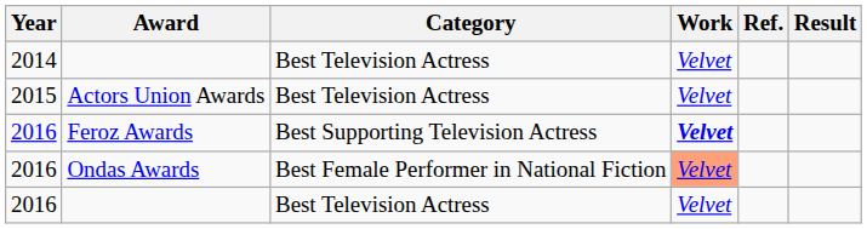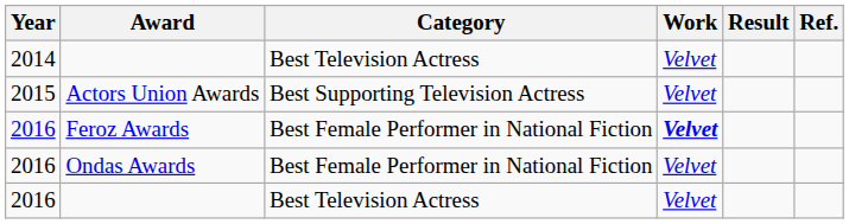columns swapped: Result <-> Ref.
Actors Union Awards | Category: Best Television Actress -> Best Supporting Television Actress
Feroz Awards | Category: Best Supporting Television Actress -> Best Female Performer in National Fiction
Ondas Awards | Work: lightsalmon background -> no background
